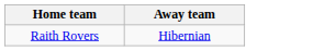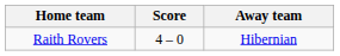+ column: Score | 4 – 0
